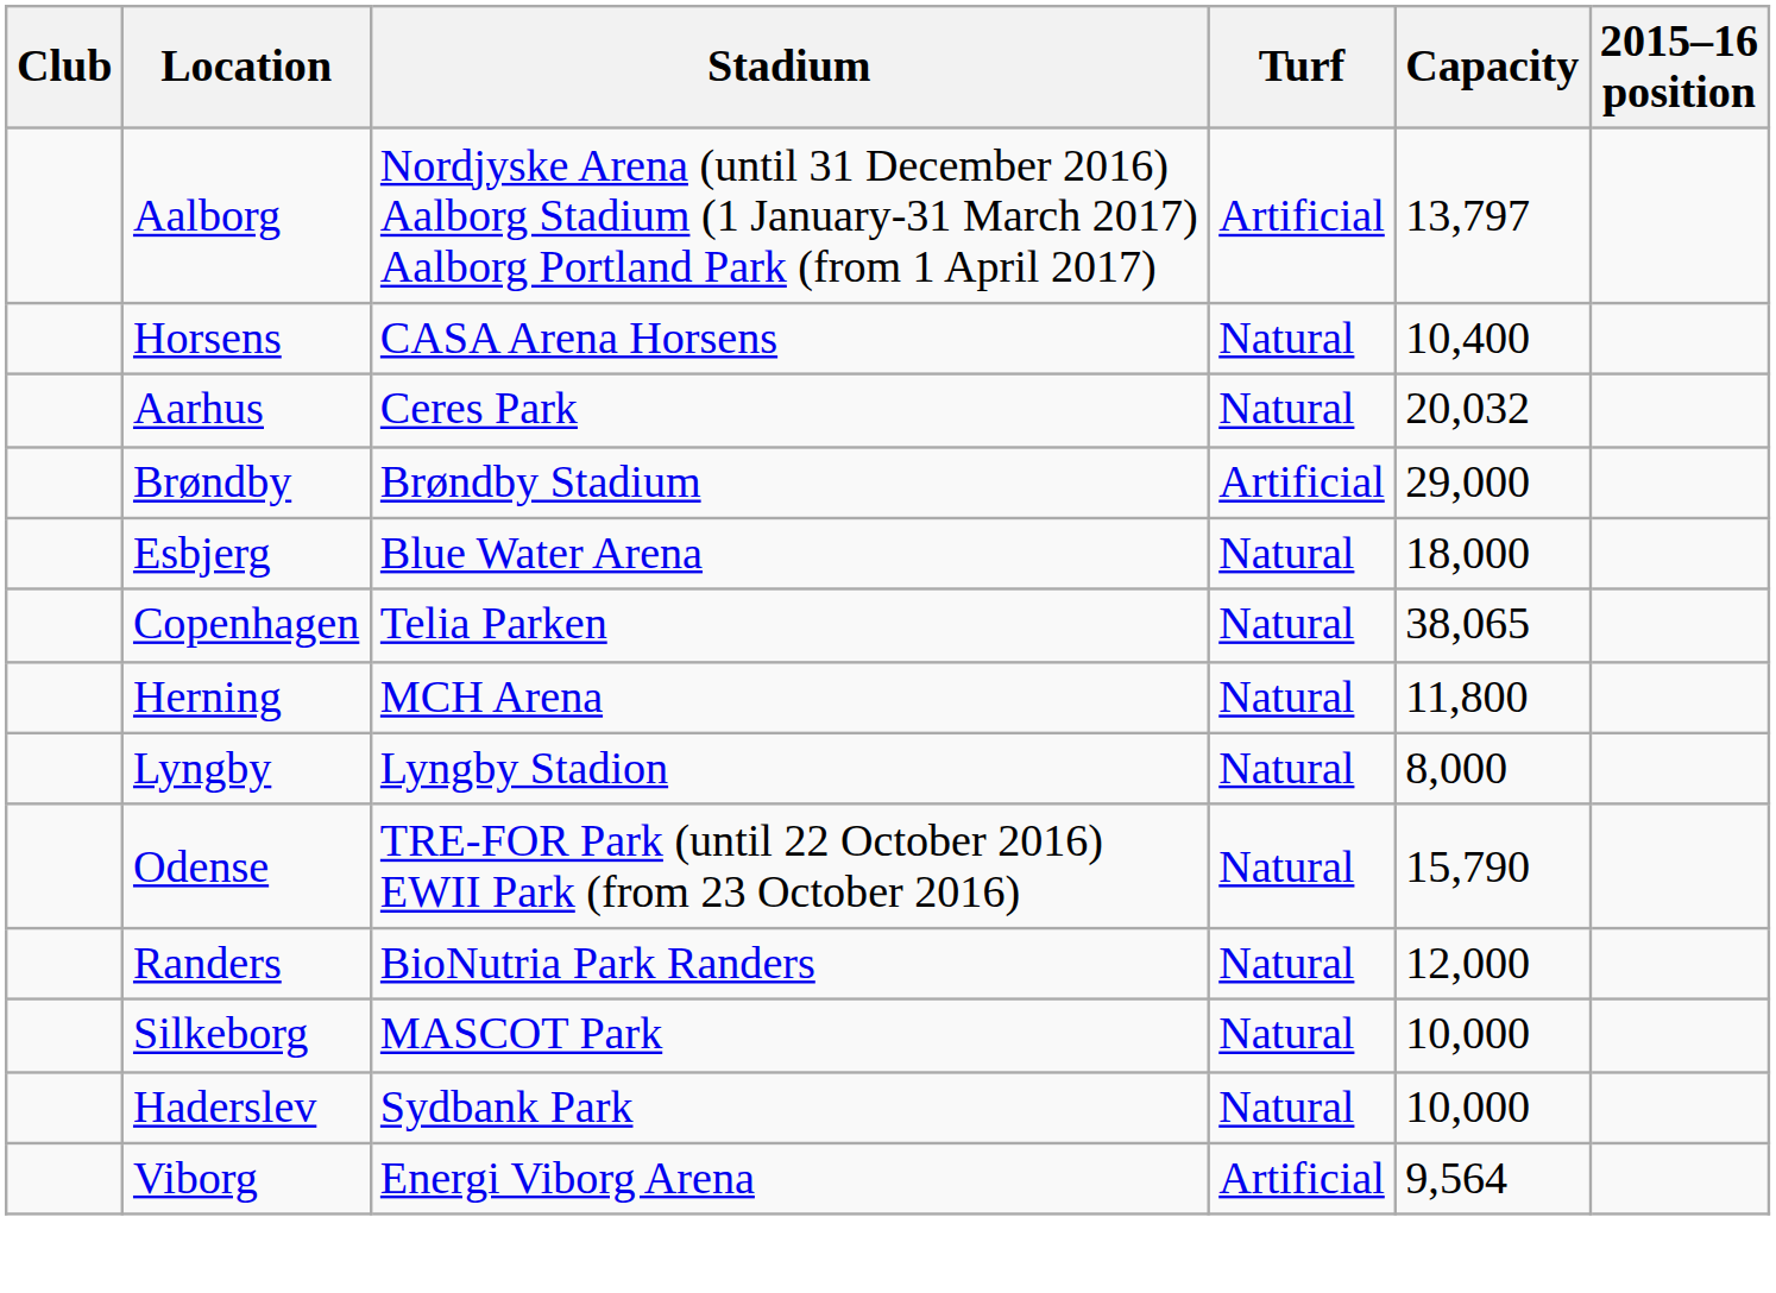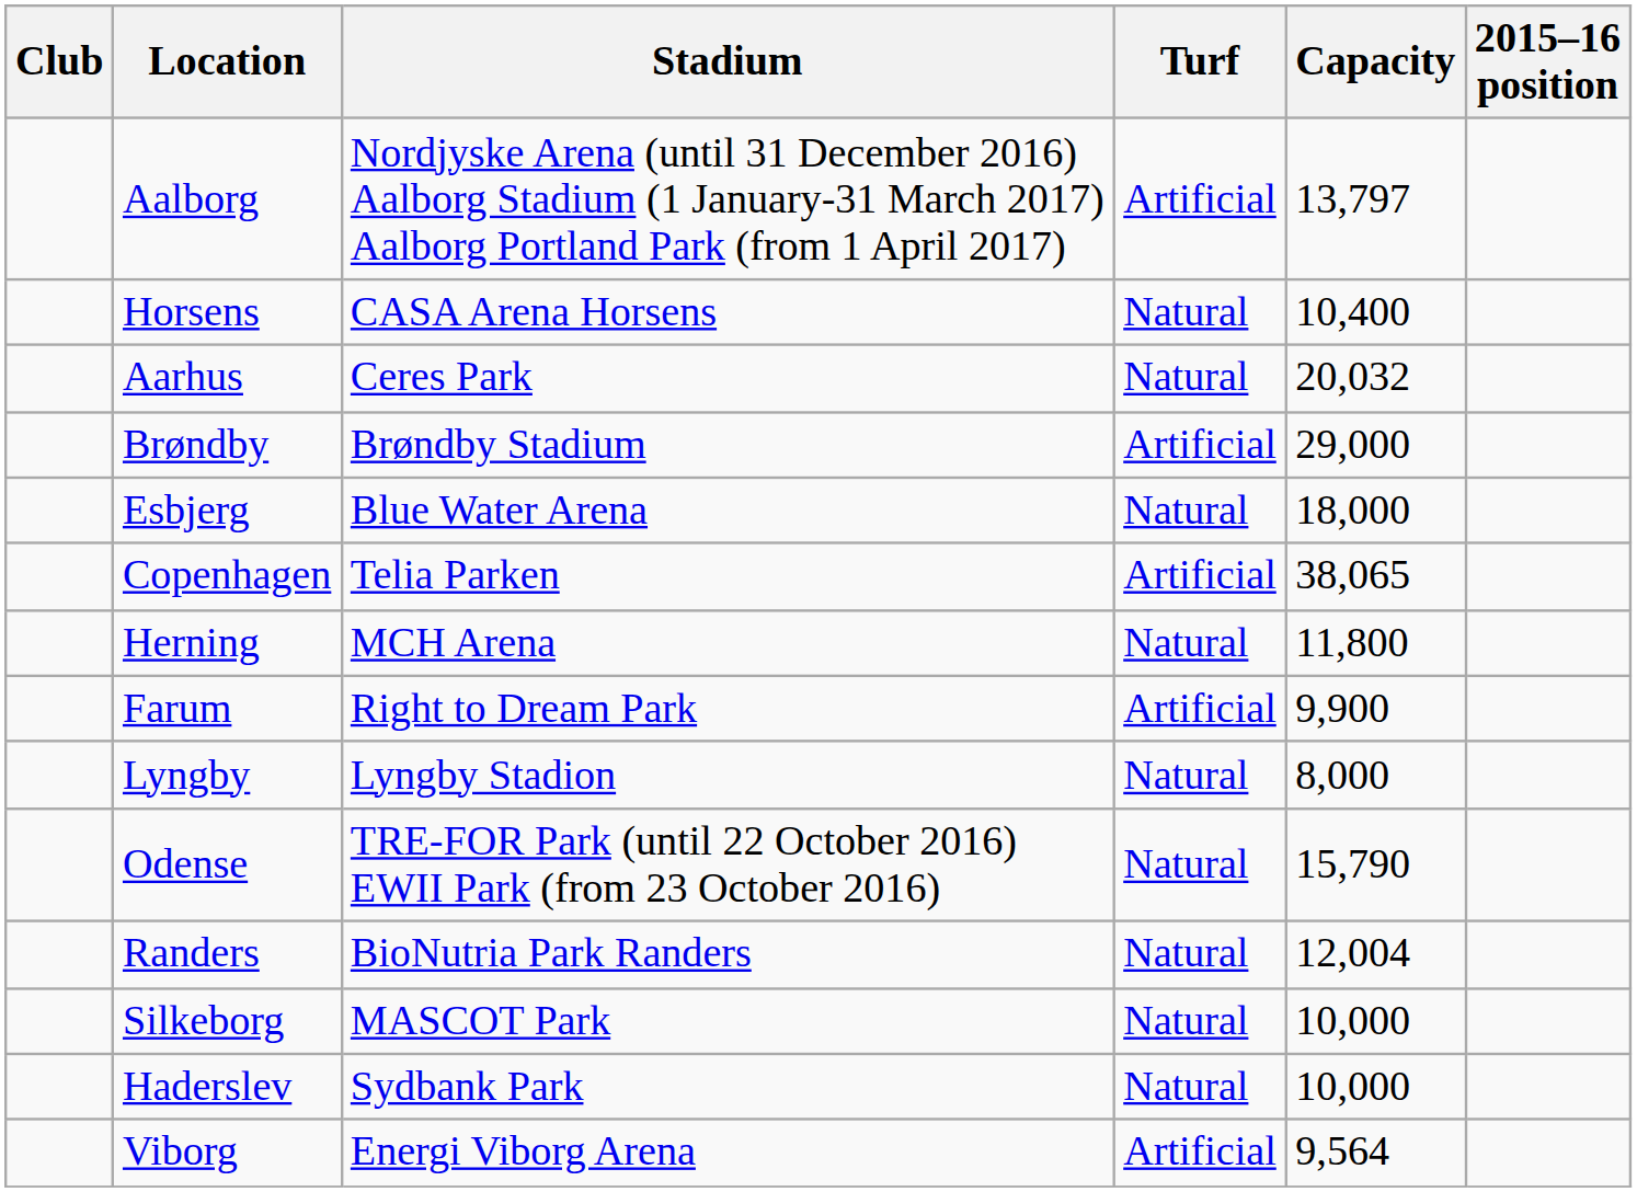Copenhagen | Turf: Natural -> Artificial
+ row: Farum | Right to Dream Park | Artificial | 9,900
Randers | Capacity: 12,000 -> 12,004
